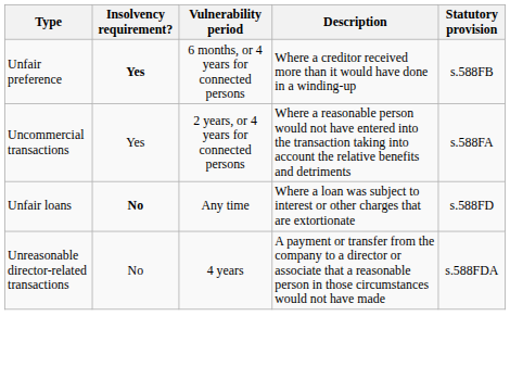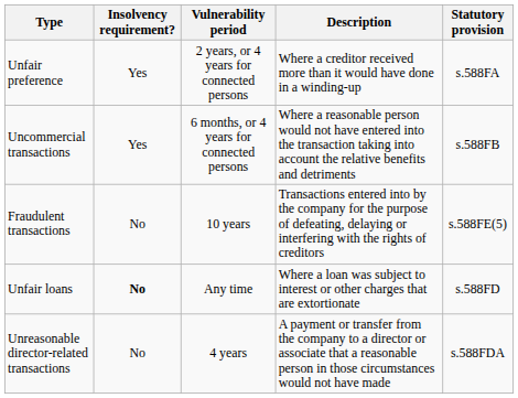Unfair preference | Insolvency requirement?: bold -> normal
Unfair preference | Vulnerability period: 6 months, or 4 years for connected persons -> 2 years, or 4 years for connected persons
Unfair preference | Statutory provision: s.588FB -> s.588FA
Uncommercial transactions | Vulnerability period: 2 years, or 4 years for connected persons -> 6 months, or 4 years for connected persons
Uncommercial transactions | Statutory provision: s.588FA -> s.588FB
+ row: Fraudulent transactions | No | 10 years | Transactions entered into by the company for the purpose of defeating, delaying or interfering with the rights of creditors | s.588FE(5)
